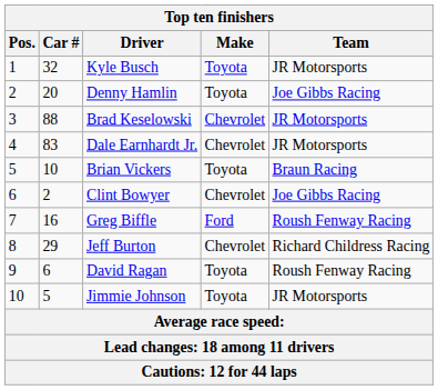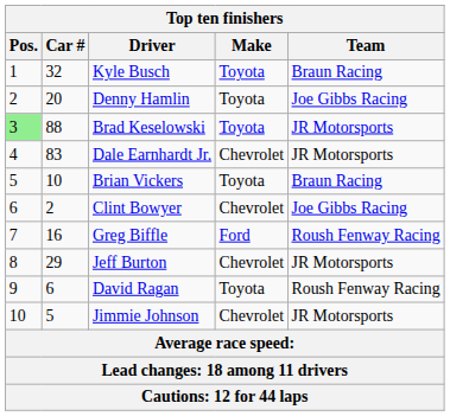Kyle Busch | Team: JR Motorsports -> Braun Racing
Brad Keselowski | Pos.: no background -> lightgreen background
Brad Keselowski | Make: Chevrolet -> Toyota
Jeff Burton | Team: Richard Childress Racing -> JR Motorsports
Jimmie Johnson | Make: Toyota -> Chevrolet
